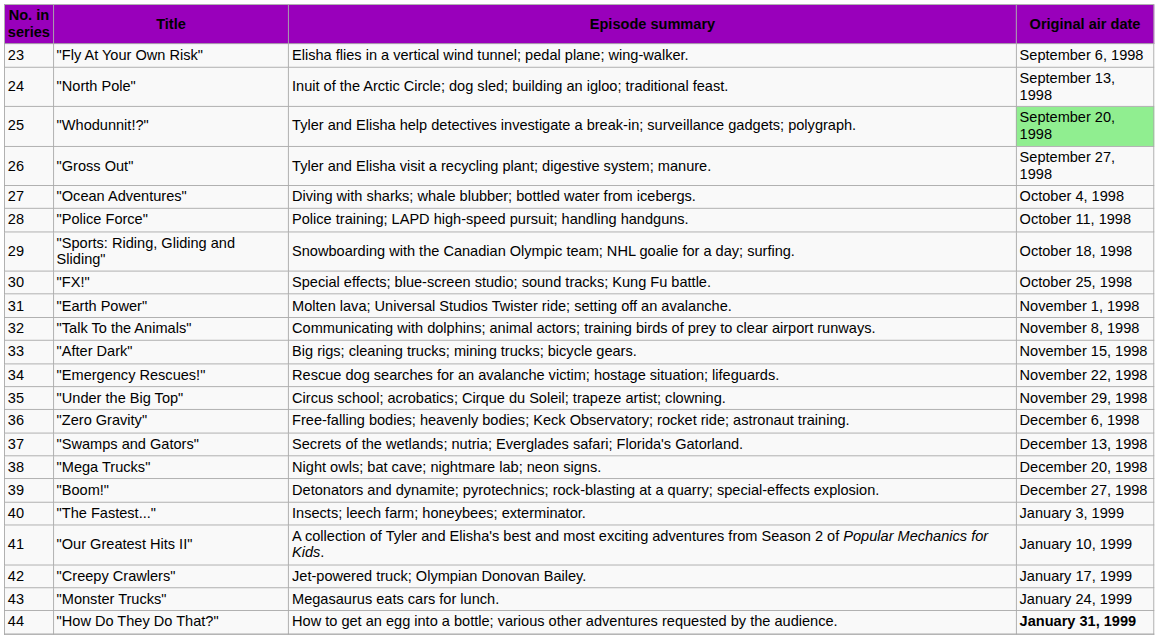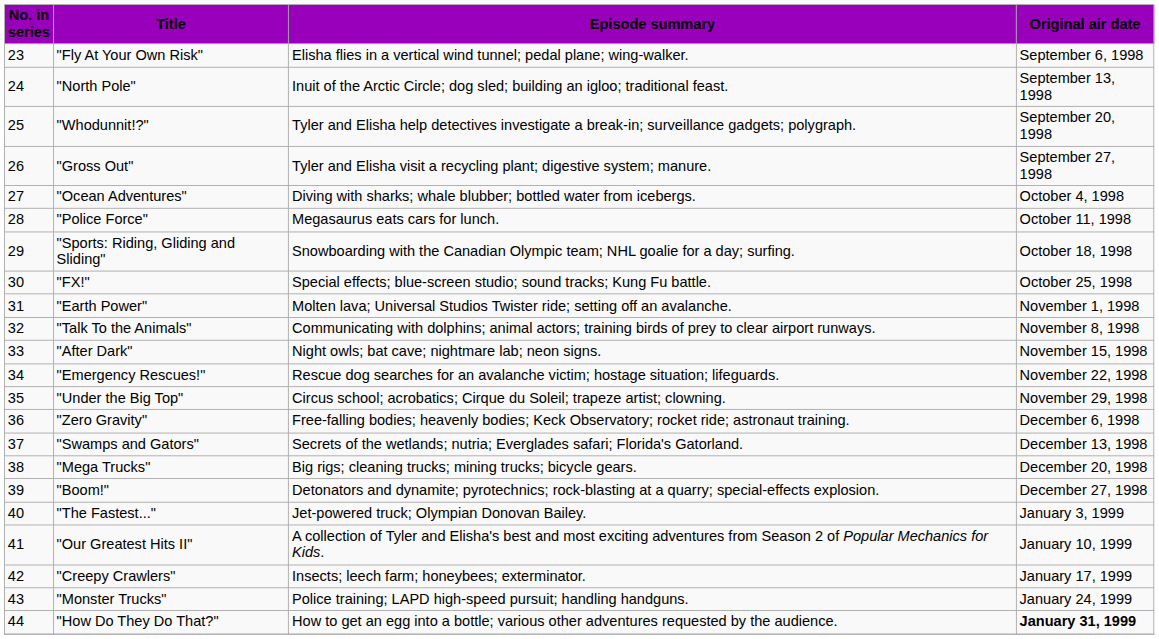"Whodunnit!?" | Original air date: lightgreen background -> no background
"Police Force" | Episode summary: Police training; LAPD high-speed pursuit; handling handguns. -> Megasaurus eats cars for lunch.
"After Dark" | Episode summary: Big rigs; cleaning trucks; mining trucks; bicycle gears. -> Night owls; bat cave; nightmare lab; neon signs.
"Mega Trucks" | Episode summary: Night owls; bat cave; nightmare lab; neon signs. -> Big rigs; cleaning trucks; mining trucks; bicycle gears.
"The Fastest..." | Episode summary: Insects; leech farm; honeybees; exterminator. -> Jet-powered truck; Olympian Donovan Bailey.
"Creepy Crawlers" | Episode summary: Jet-powered truck; Olympian Donovan Bailey. -> Insects; leech farm; honeybees; exterminator.
"Monster Trucks" | Episode summary: Megasaurus eats cars for lunch. -> Police training; LAPD high-speed pursuit; handling handguns.
